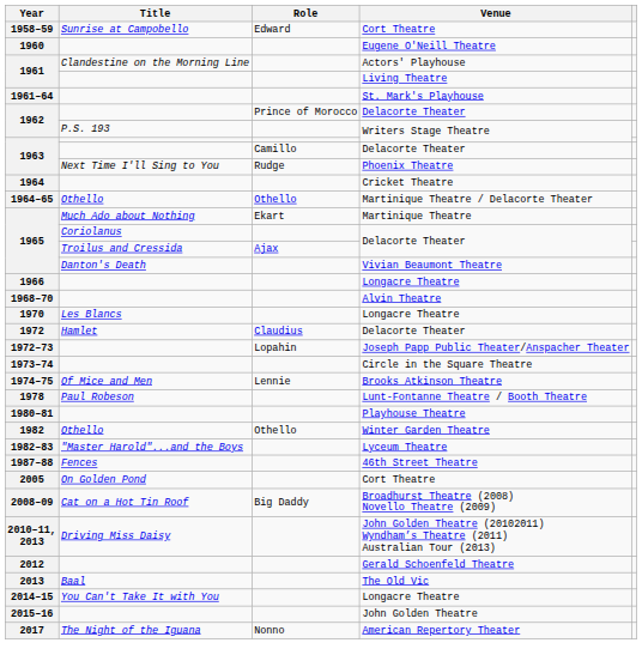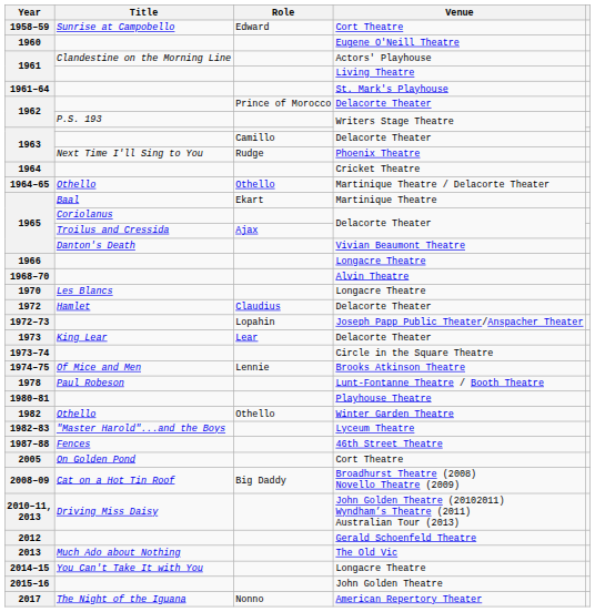1965 / Martinique Theatre | Title: Much Ado about Nothing -> Baal
+ row: 1973 | King Lear | Lear | Delacorte Theater
2013 | Title: Baal -> Much Ado about Nothing
